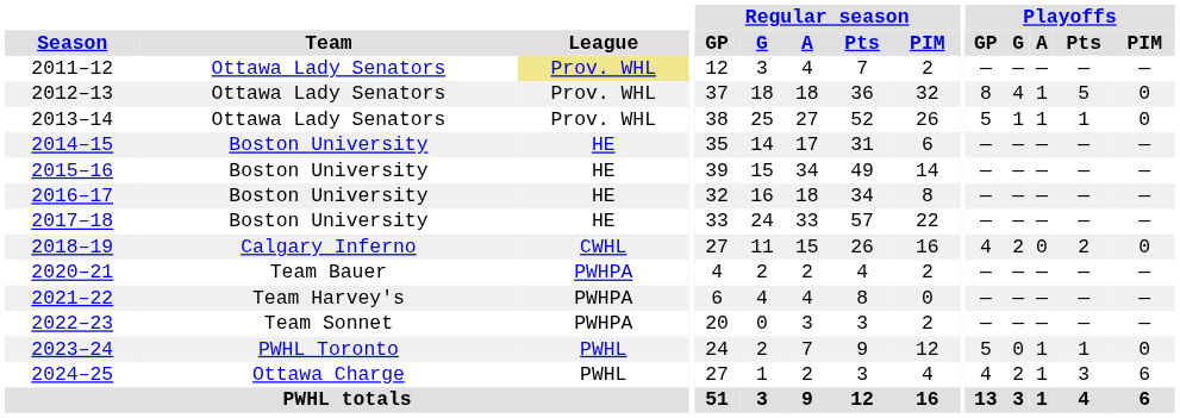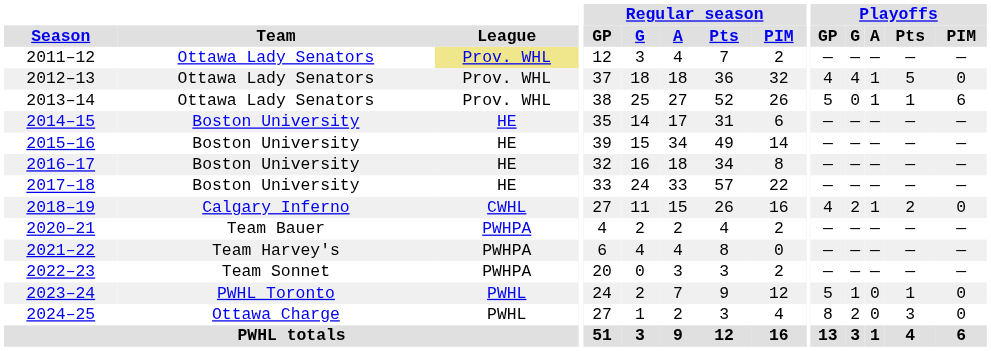2012–13 | Playoffs / GP: 8 -> 4
2013–14 | Playoffs / G: 1 -> 0
2013–14 | Playoffs / PIM: 0 -> 6
2018–19 | Playoffs / A: 0 -> 1
2023–24 | Playoffs / G: 0 -> 1
2023–24 | Playoffs / A: 1 -> 0
2024–25 | Playoffs / GP: 4 -> 8
2024–25 | Playoffs / A: 1 -> 0
2024–25 | Playoffs / PIM: 6 -> 0
